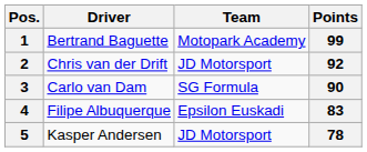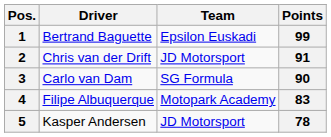1 | Team: Motopark Academy -> Epsilon Euskadi
2 | Points: 92 -> 91
4 | Team: Epsilon Euskadi -> Motopark Academy
